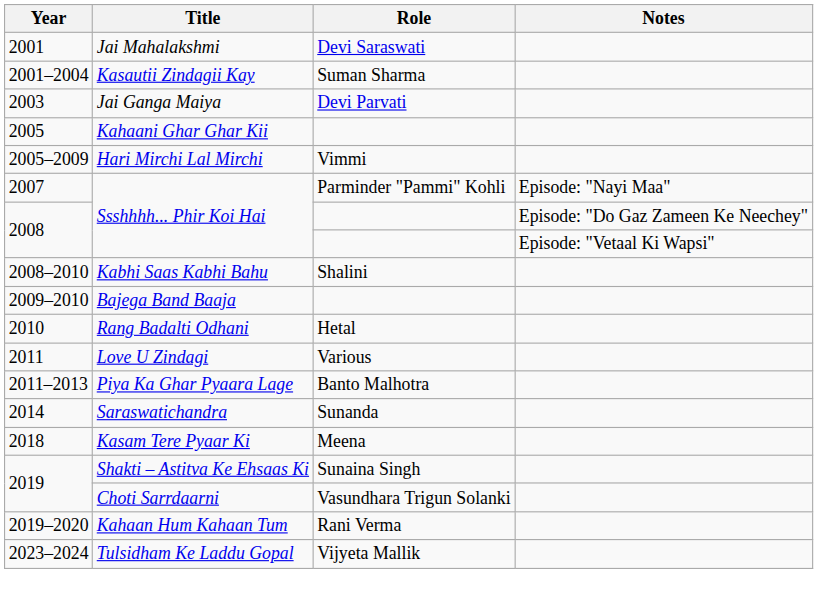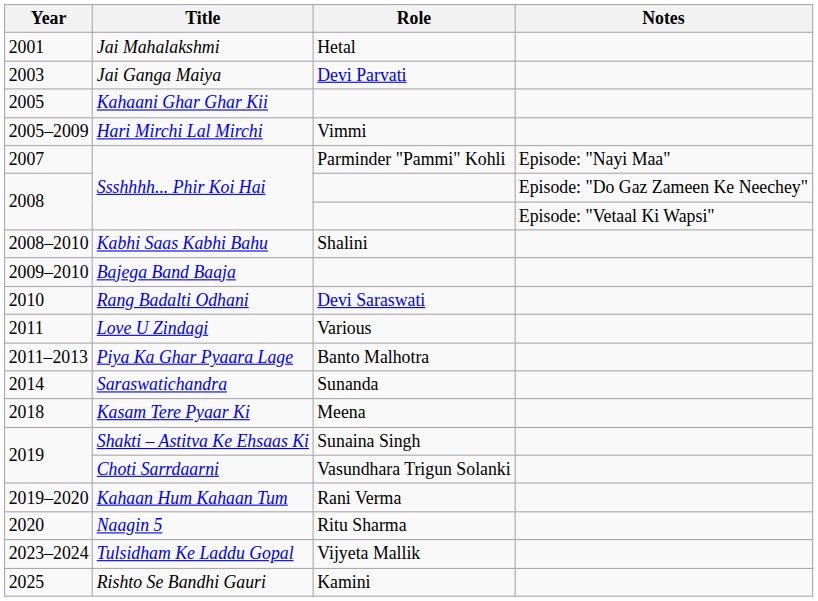Jai Mahalakshmi | Role: Devi Saraswati -> Hetal
- row: 2001–2004 | Kasautii Zindagii Kay | Suman Sharma
Rang Badalti Odhani | Role: Hetal -> Devi Saraswati
+ row: 2020 | Naagin 5 | Ritu Sharma
+ row: 2025 | Rishto Se Bandhi Gauri | Kamini
